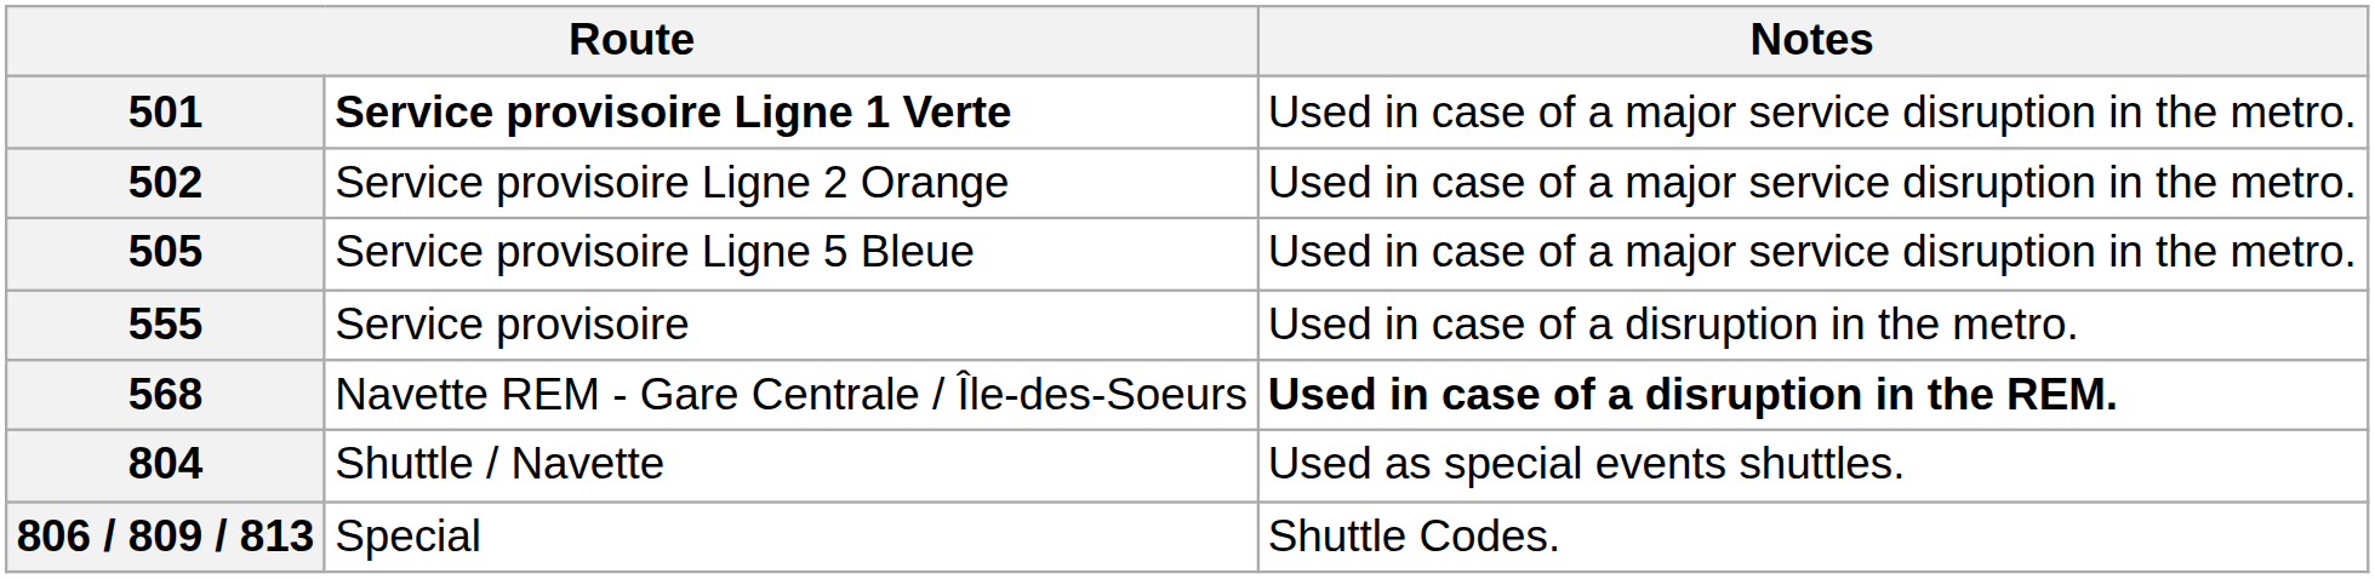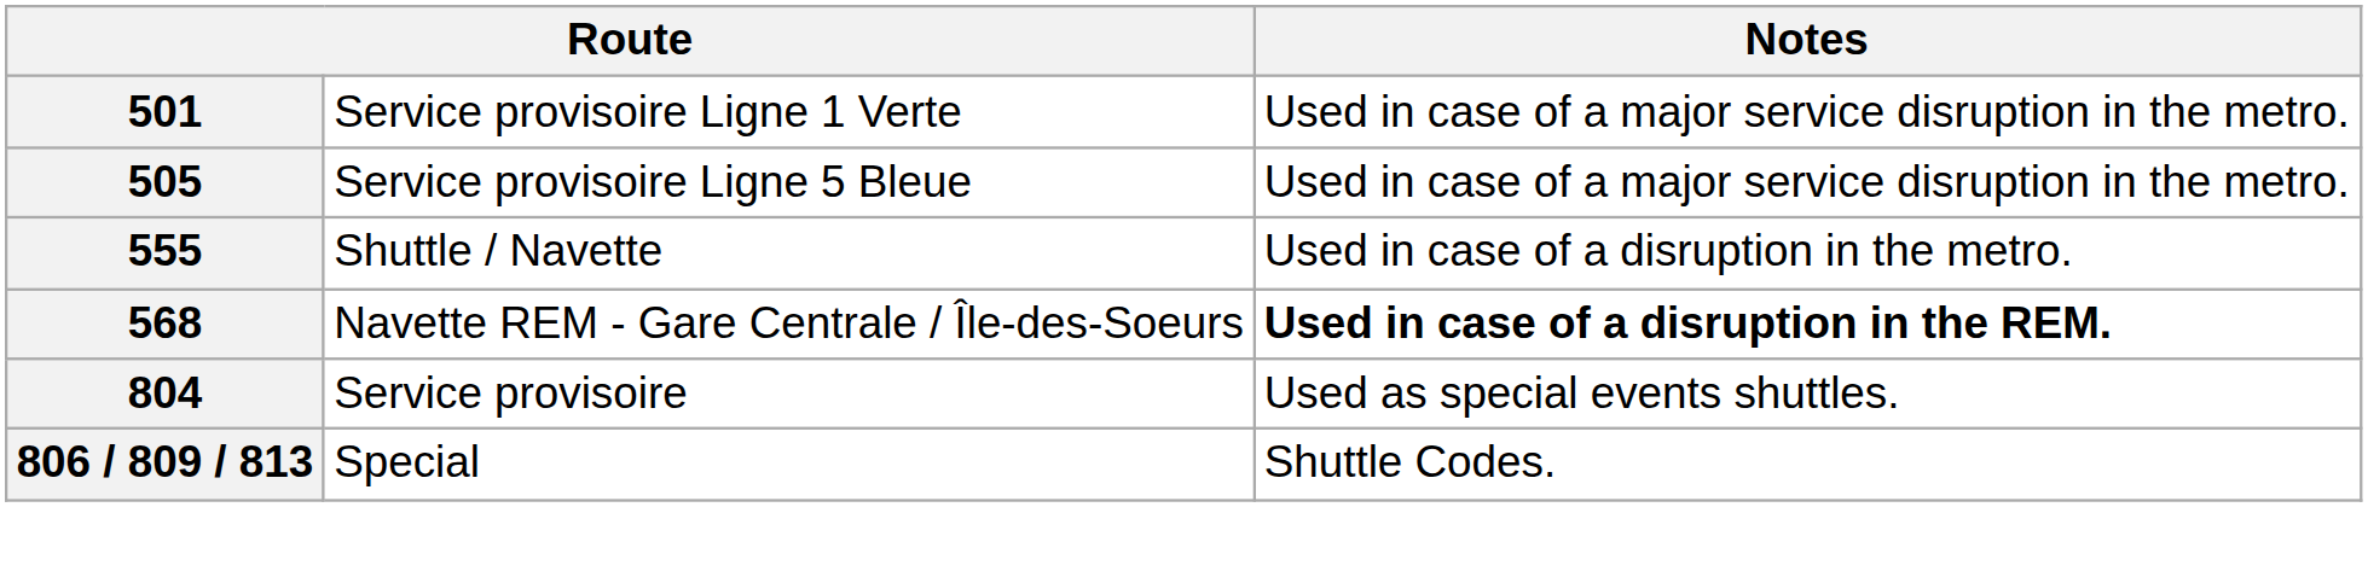501 | column 2: bold -> normal
- row: 502 | Service provisoire Ligne 2 Orange | Used in case of a major service disruption in the metro.
555 | column 2: Service provisoire -> Shuttle / Navette
804 | column 2: Shuttle / Navette -> Service provisoire
